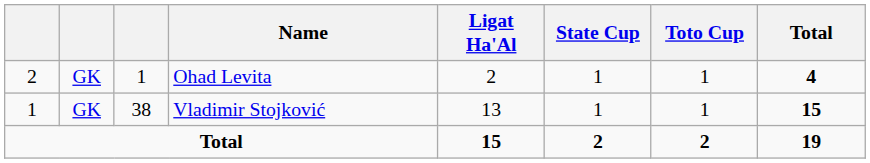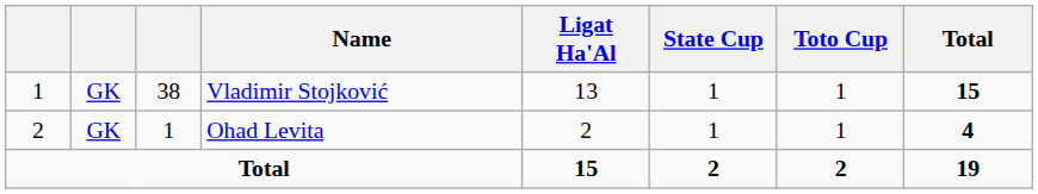rows swapped: Vladimir Stojković <-> Ohad Levita
